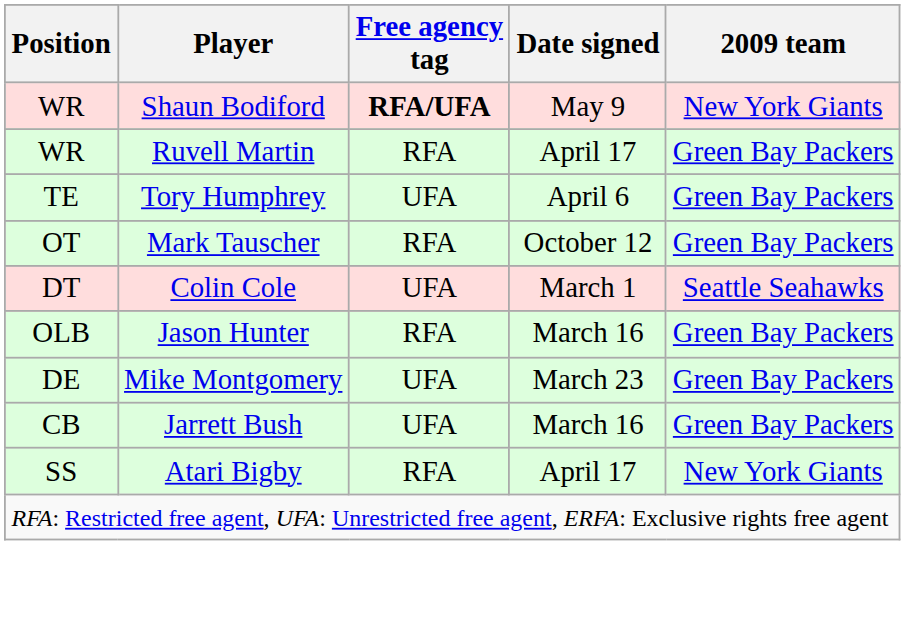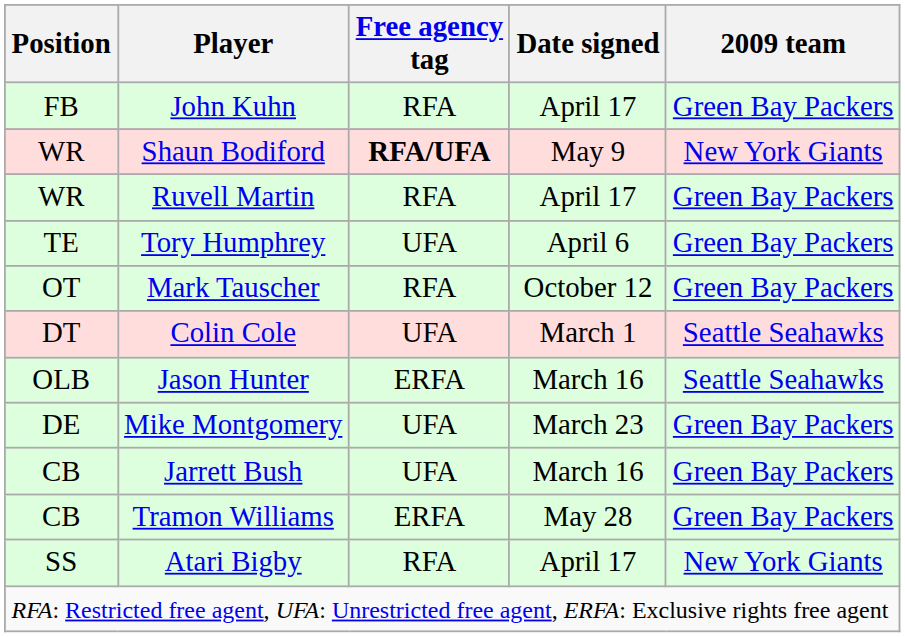+ row: FB | John Kuhn | RFA | April 17 | Green Bay Packers
Jason Hunter | Free agency tag: RFA -> ERFA
Jason Hunter | 2009 team: Green Bay Packers -> Seattle Seahawks
+ row: CB | Tramon Williams | ERFA | May 28 | Green Bay Packers
